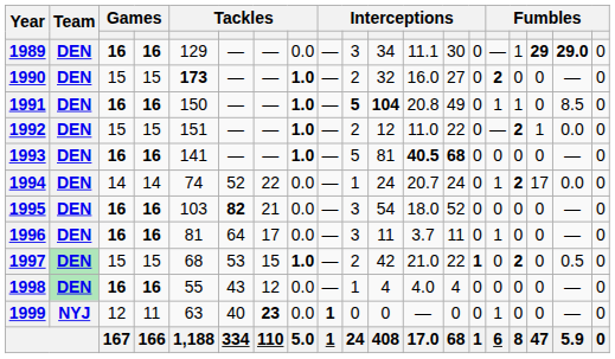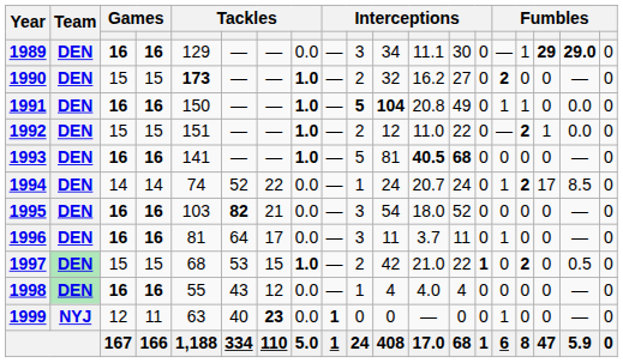1990 | column 12: 16.0 -> 16.2
1991 | column 18: 8.5 -> 0.0
1994 | column 18: 0.0 -> 8.5
